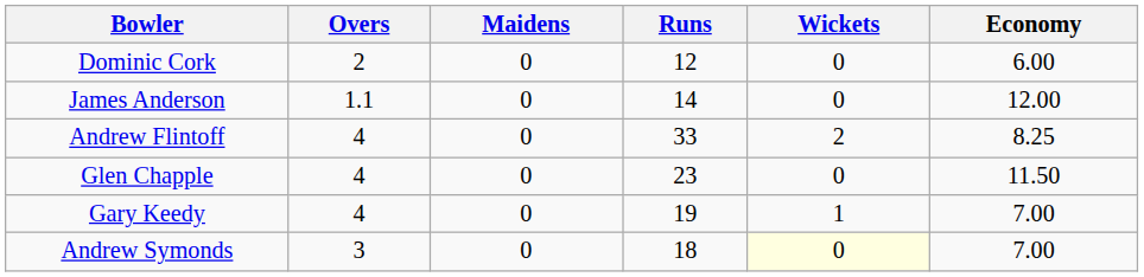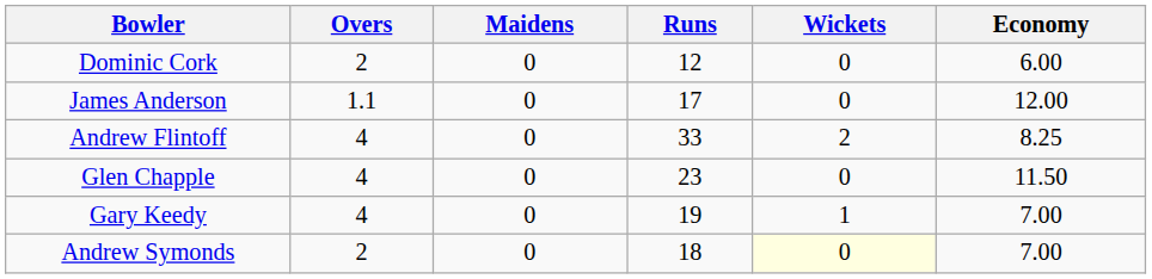James Anderson | Runs: 14 -> 17
Andrew Symonds | Overs: 3 -> 2
